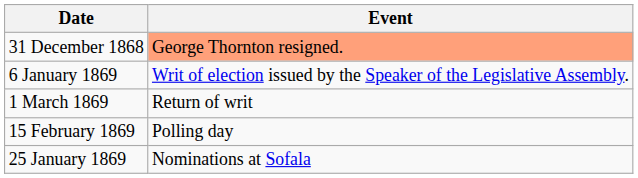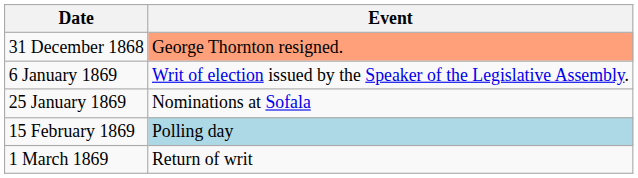rows swapped: 25 January 1869 <-> 1 March 1869
15 February 1869 | Event: no background -> lightblue background
